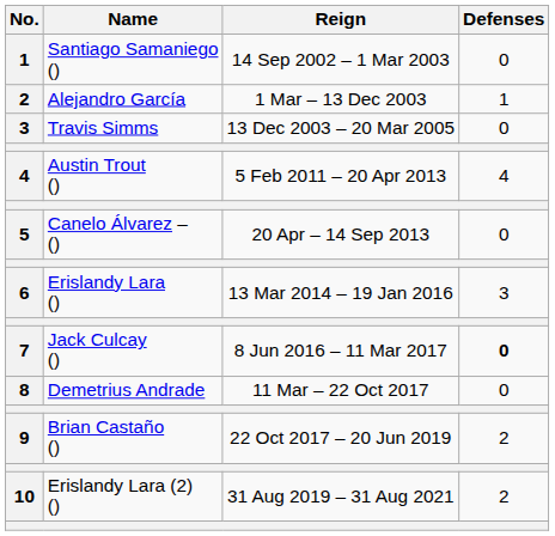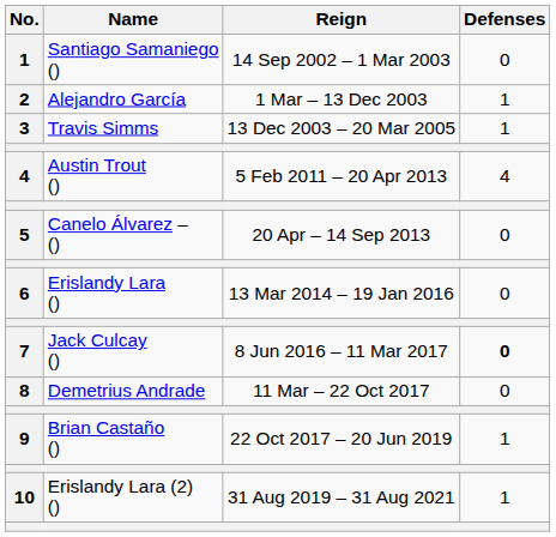Travis Simms | Defenses: 0 -> 1
Erislandy Lara () | Defenses: 3 -> 0
Brian Castaño () | Defenses: 2 -> 1
Erislandy Lara (2) () | Defenses: 2 -> 1
